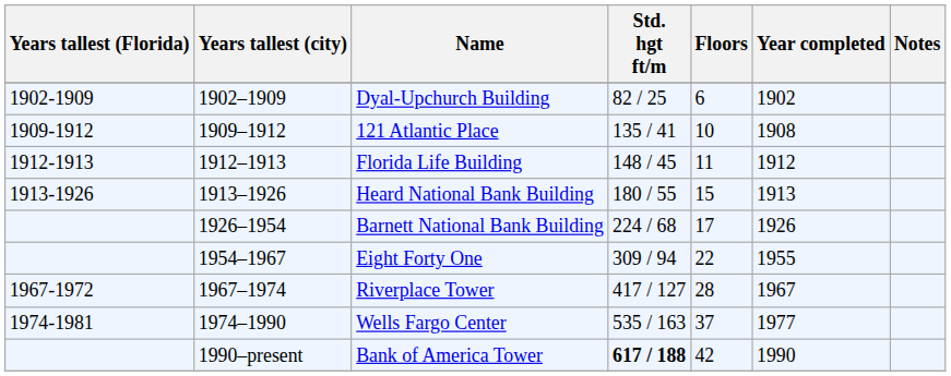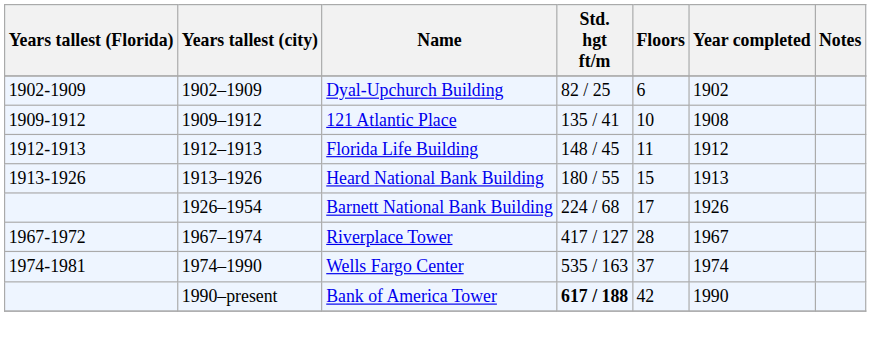- row: 1954–1967 | Eight Forty One | 309 / 94 | 22 | 1955
Wells Fargo Center | Year completed: 1977 -> 1974
